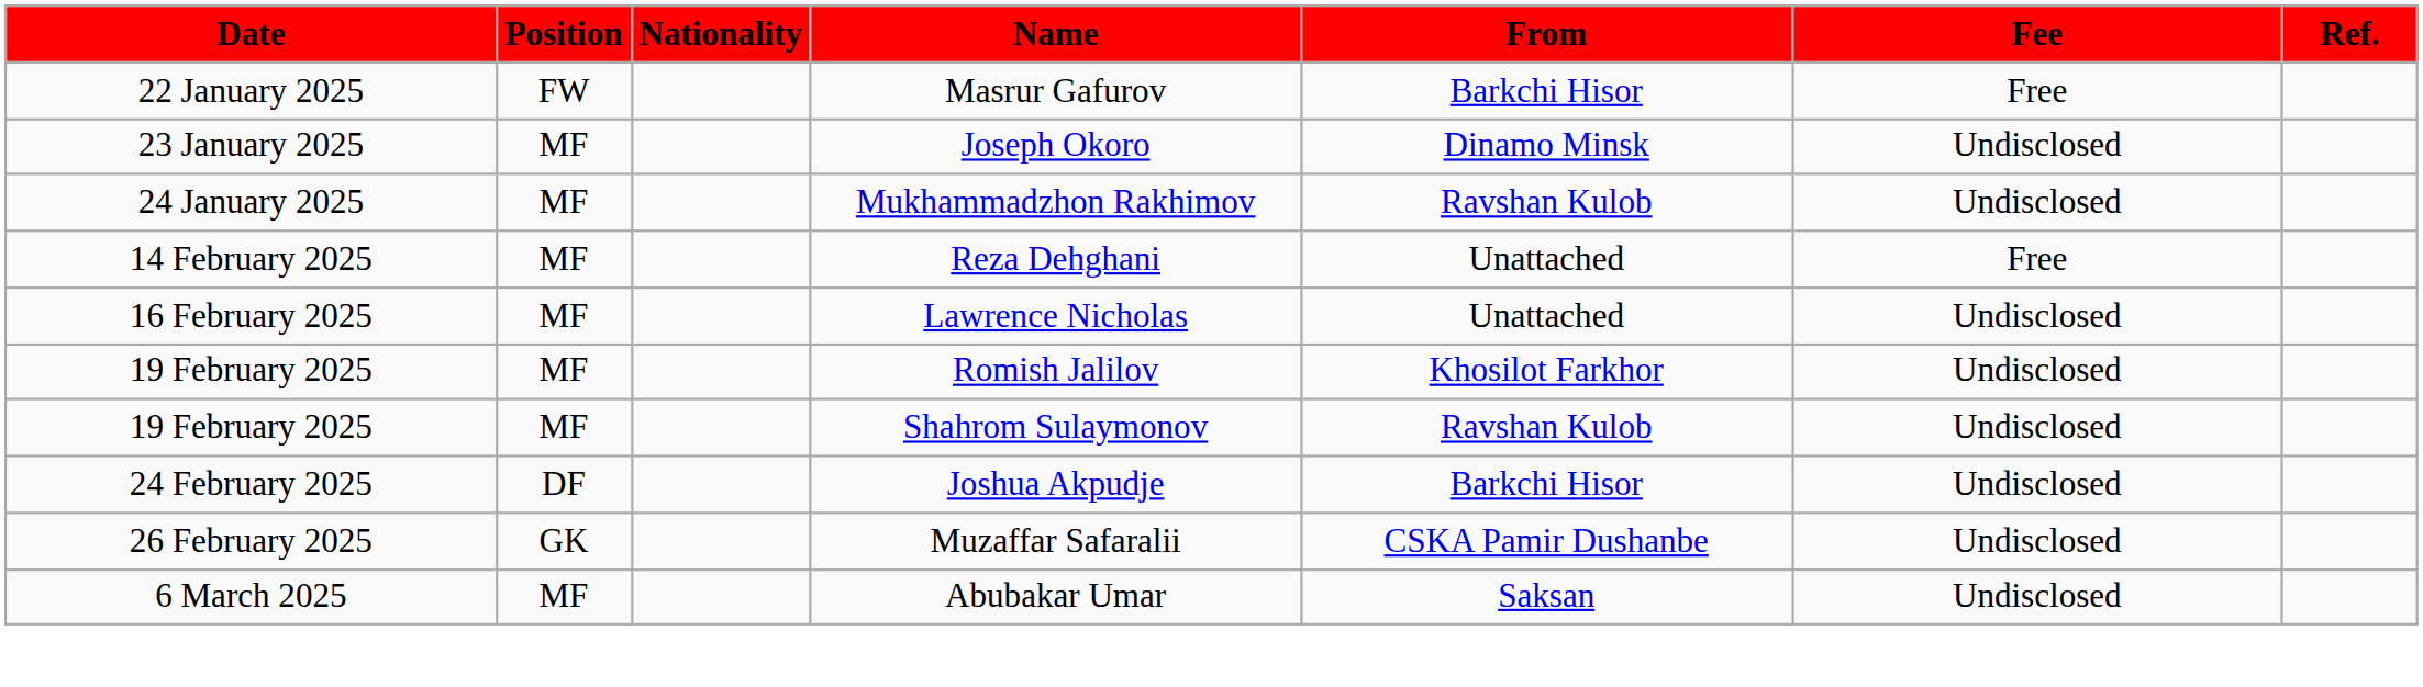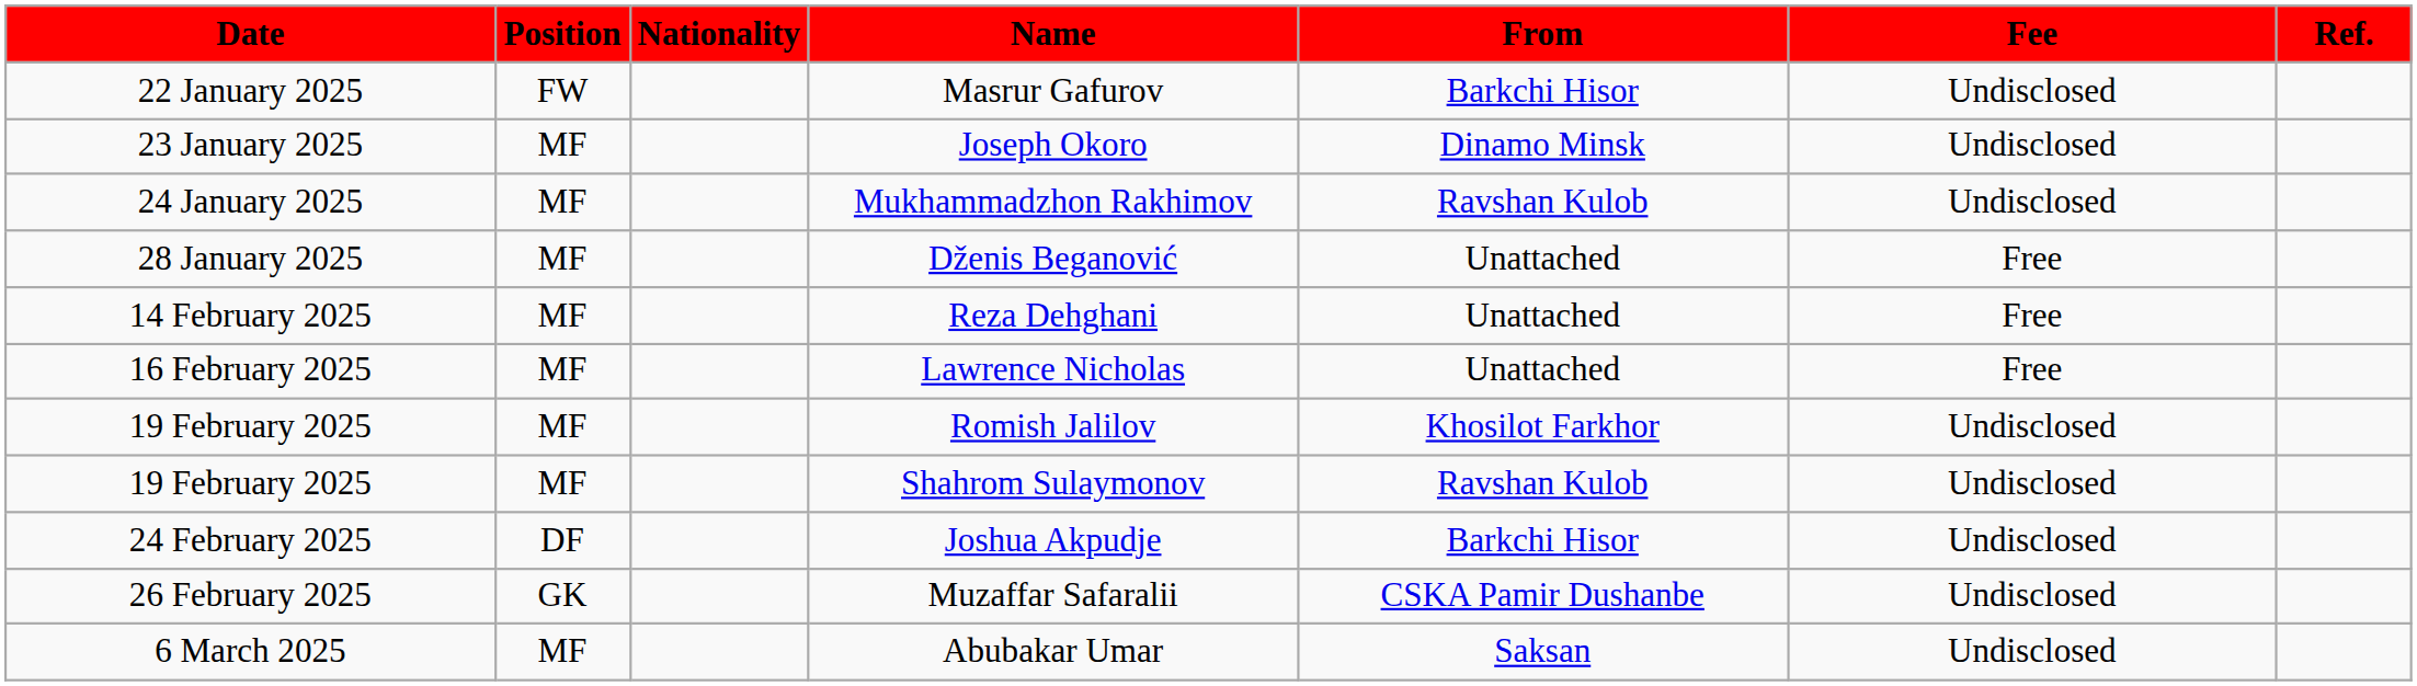Masrur Gafurov | Fee: Free -> Undisclosed
+ row: 28 January 2025 | MF | Dženis Beganović | Unattached | Free
Lawrence Nicholas | Fee: Undisclosed -> Free
